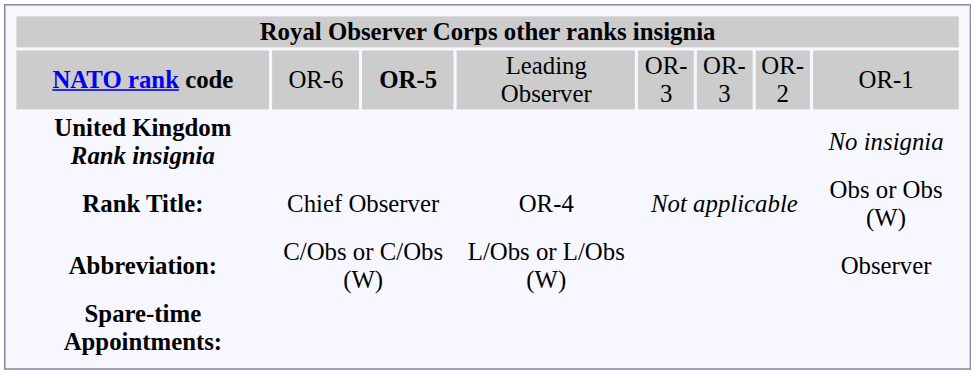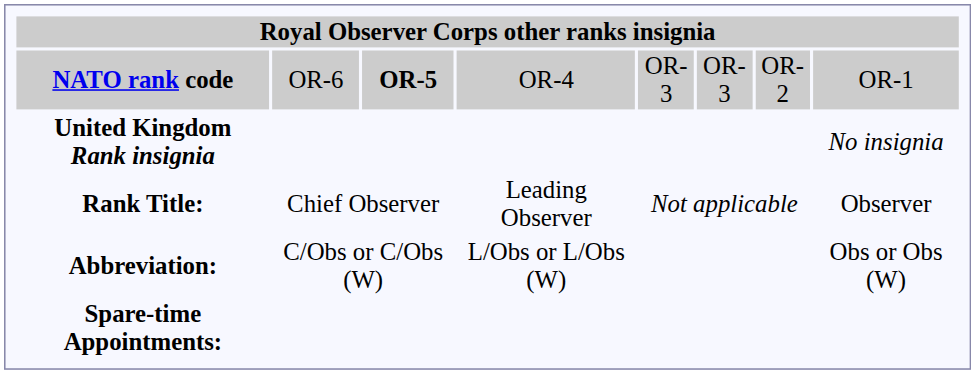NATO rank code | column 4: Leading Observer -> OR-4
Rank Title: | column 4: OR-4 -> Leading Observer
Rank Title: | column 8: Obs or Obs (W) -> Observer
Abbreviation: | column 8: Observer -> Obs or Obs (W)
